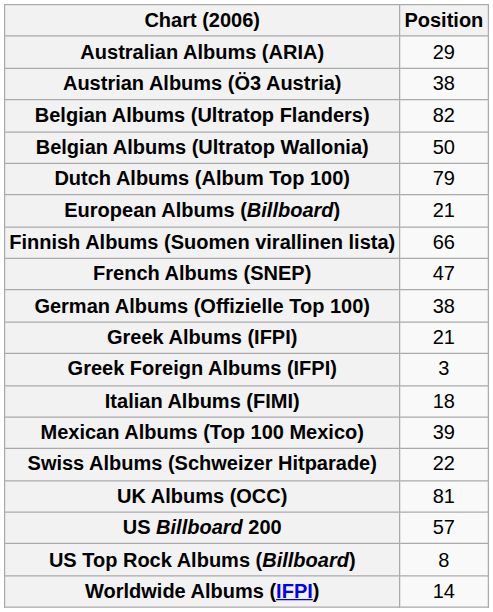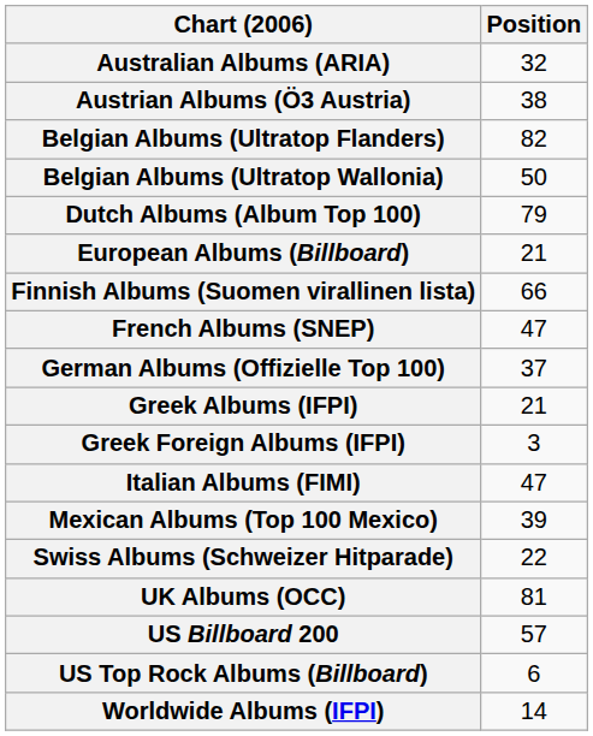Australian Albums (ARIA) | Position: 29 -> 32
German Albums (Offizielle Top 100) | Position: 38 -> 37
Italian Albums (FIMI) | Position: 18 -> 47
US Top Rock Albums (Billboard) | Position: 8 -> 6
